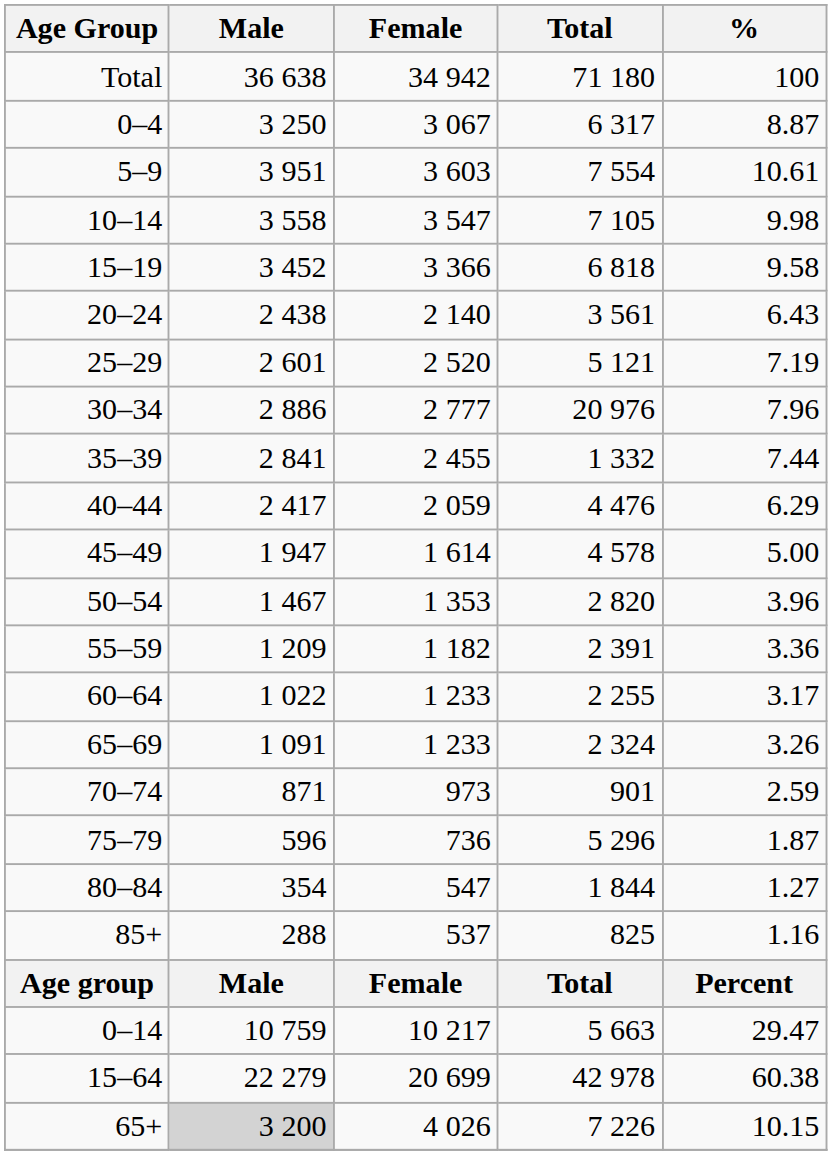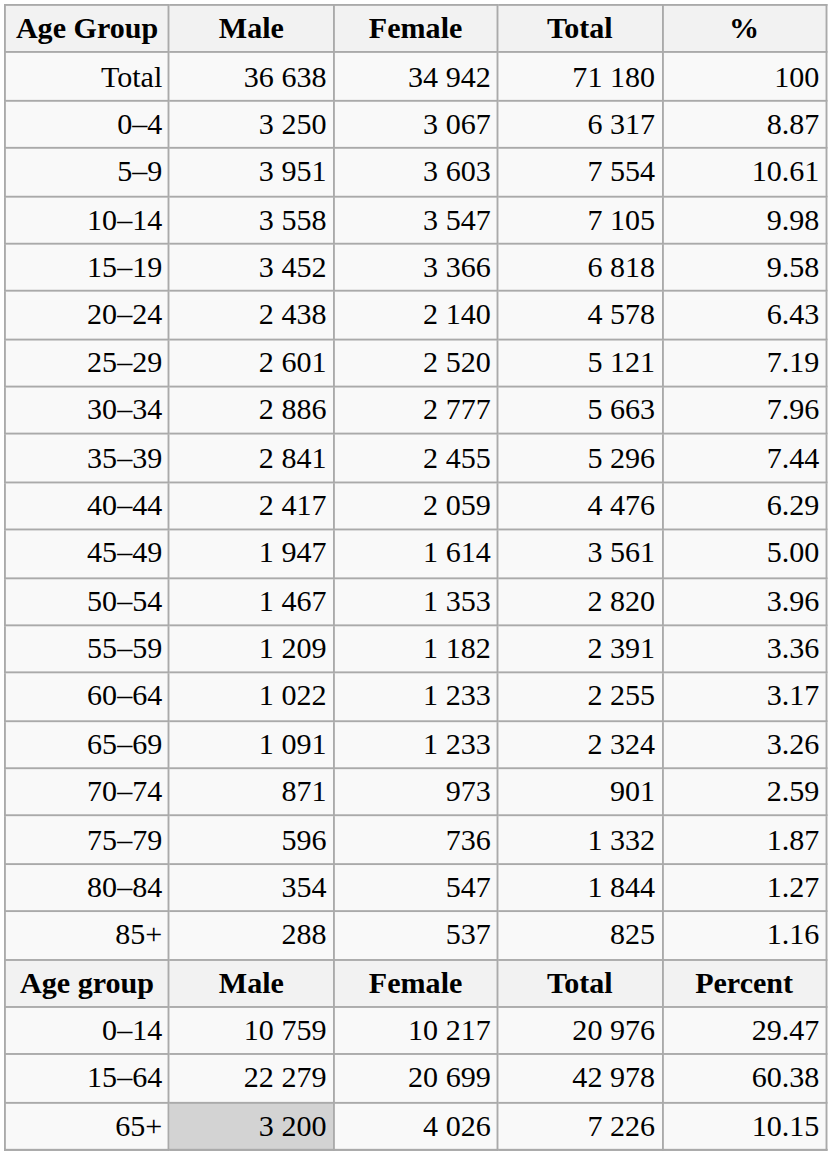20–24 | Total: 3 561 -> 4 578
30–34 | Total: 20 976 -> 5 663
35–39 | Total: 1 332 -> 5 296
45–49 | Total: 4 578 -> 3 561
75–79 | Total: 5 296 -> 1 332
0–14 | Total: 5 663 -> 20 976
